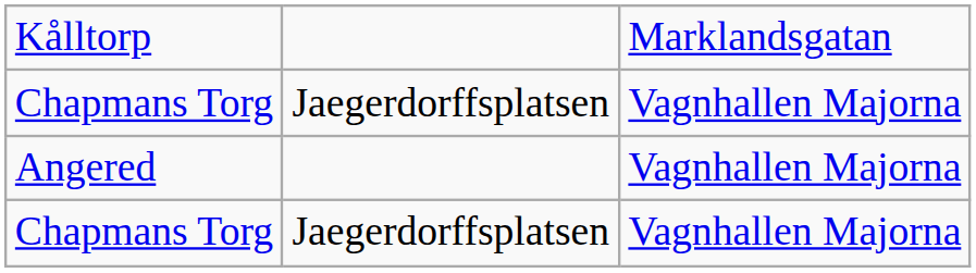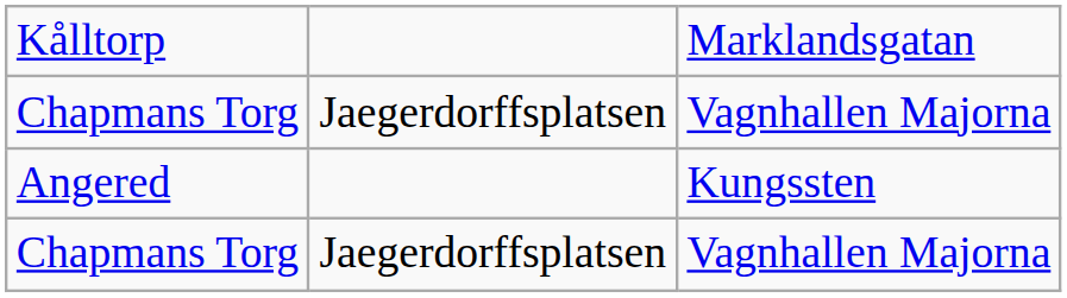Angered | column 3: Vagnhallen Majorna -> Kungssten
